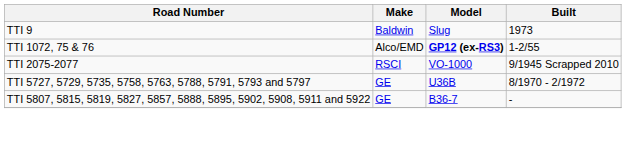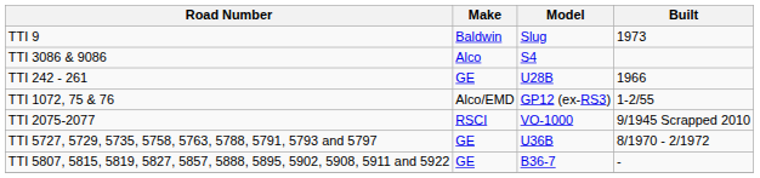+ row: TTI 3086 & 9086 | Alco | S4
+ row: TTI 242 - 261 | GE | U28B | 1966
TTI 1072, 75 & 76 | Model: bold -> normal
